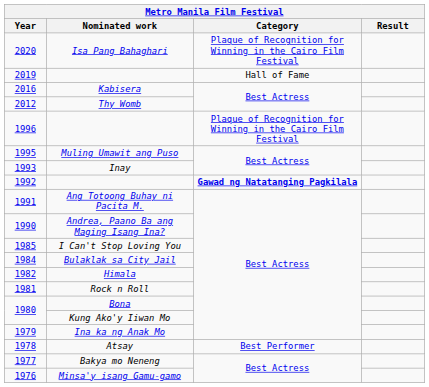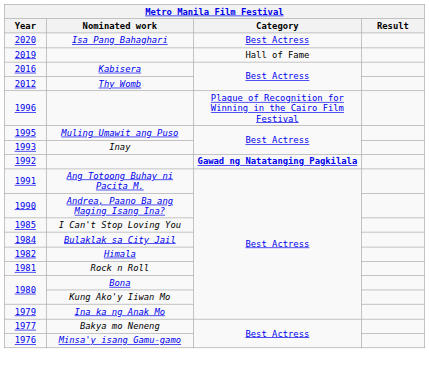Isa Pang Bahaghari | Category: Plaque of Recognition for Winning in the Cairo Film Festival -> Best Actress
- row: 1978 | Atsay | Best Performer
